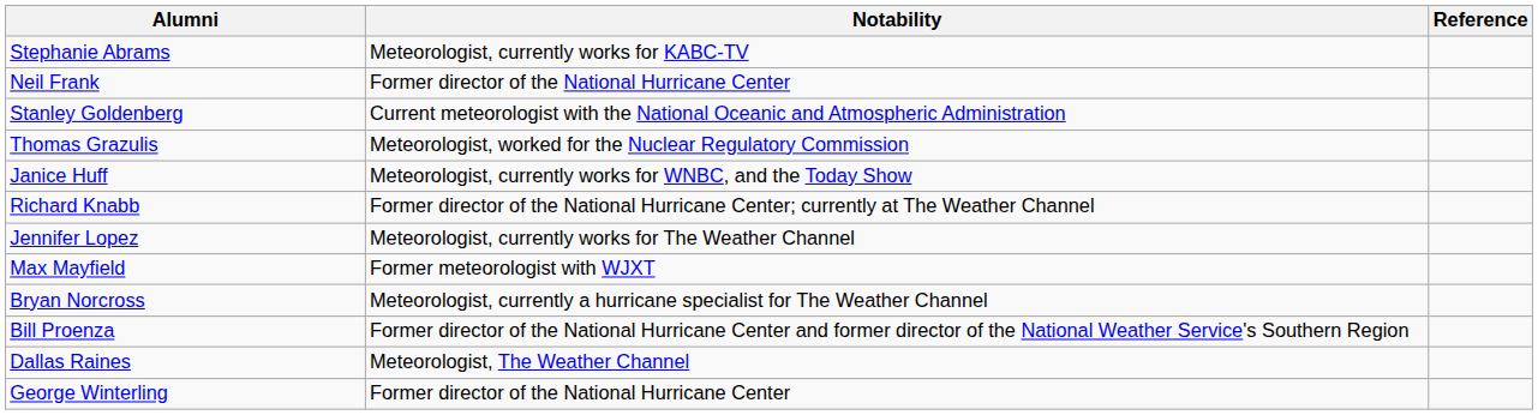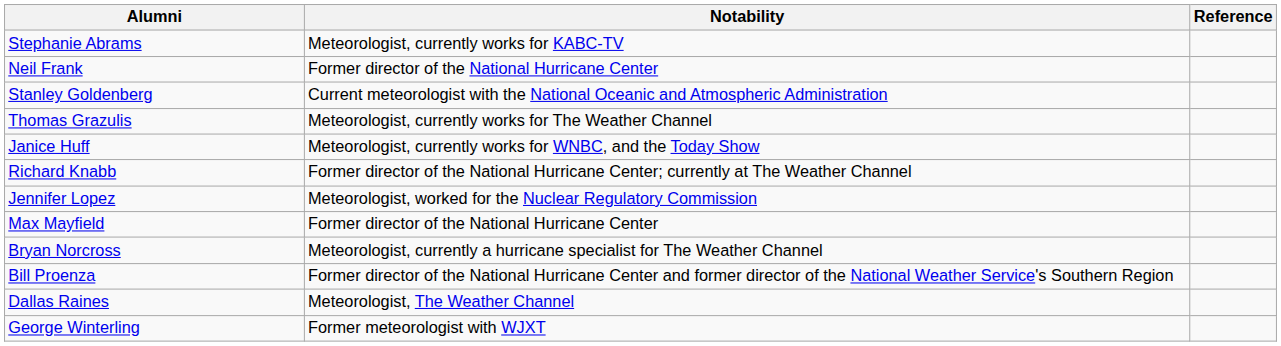Thomas Grazulis | Notability: Meteorologist, worked for the Nuclear Regulatory Commission -> Meteorologist, currently works for The Weather Channel
Jennifer Lopez | Notability: Meteorologist, currently works for The Weather Channel -> Meteorologist, worked for the Nuclear Regulatory Commission
Max Mayfield | Notability: Former meteorologist with WJXT -> Former director of the National Hurricane Center
George Winterling | Notability: Former director of the National Hurricane Center -> Former meteorologist with WJXT
